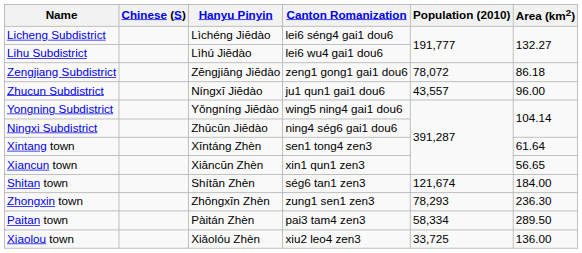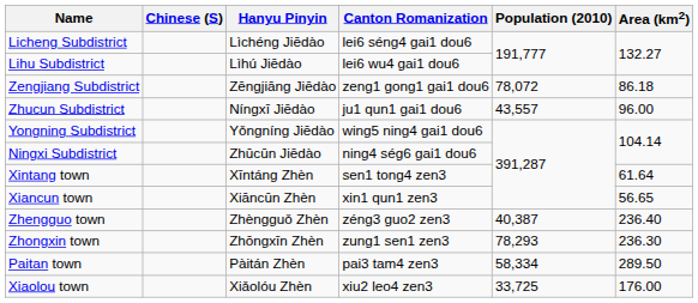+ row: Zhengguo town | Zhèngguǒ Zhèn | zéng3 guo2 zen3 | 40,387 | 236.40
- row: Shitan town | Shítān Zhèn | ség6 tan1 zen3 | 121,674 | 184.00
Xiaolou town | Area (km2): 136.00 -> 176.00
